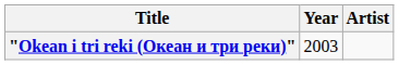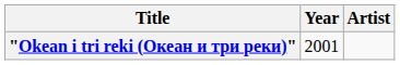"Okean i tri reki (Океан и три реки)" | Year: 2003 -> 2001
